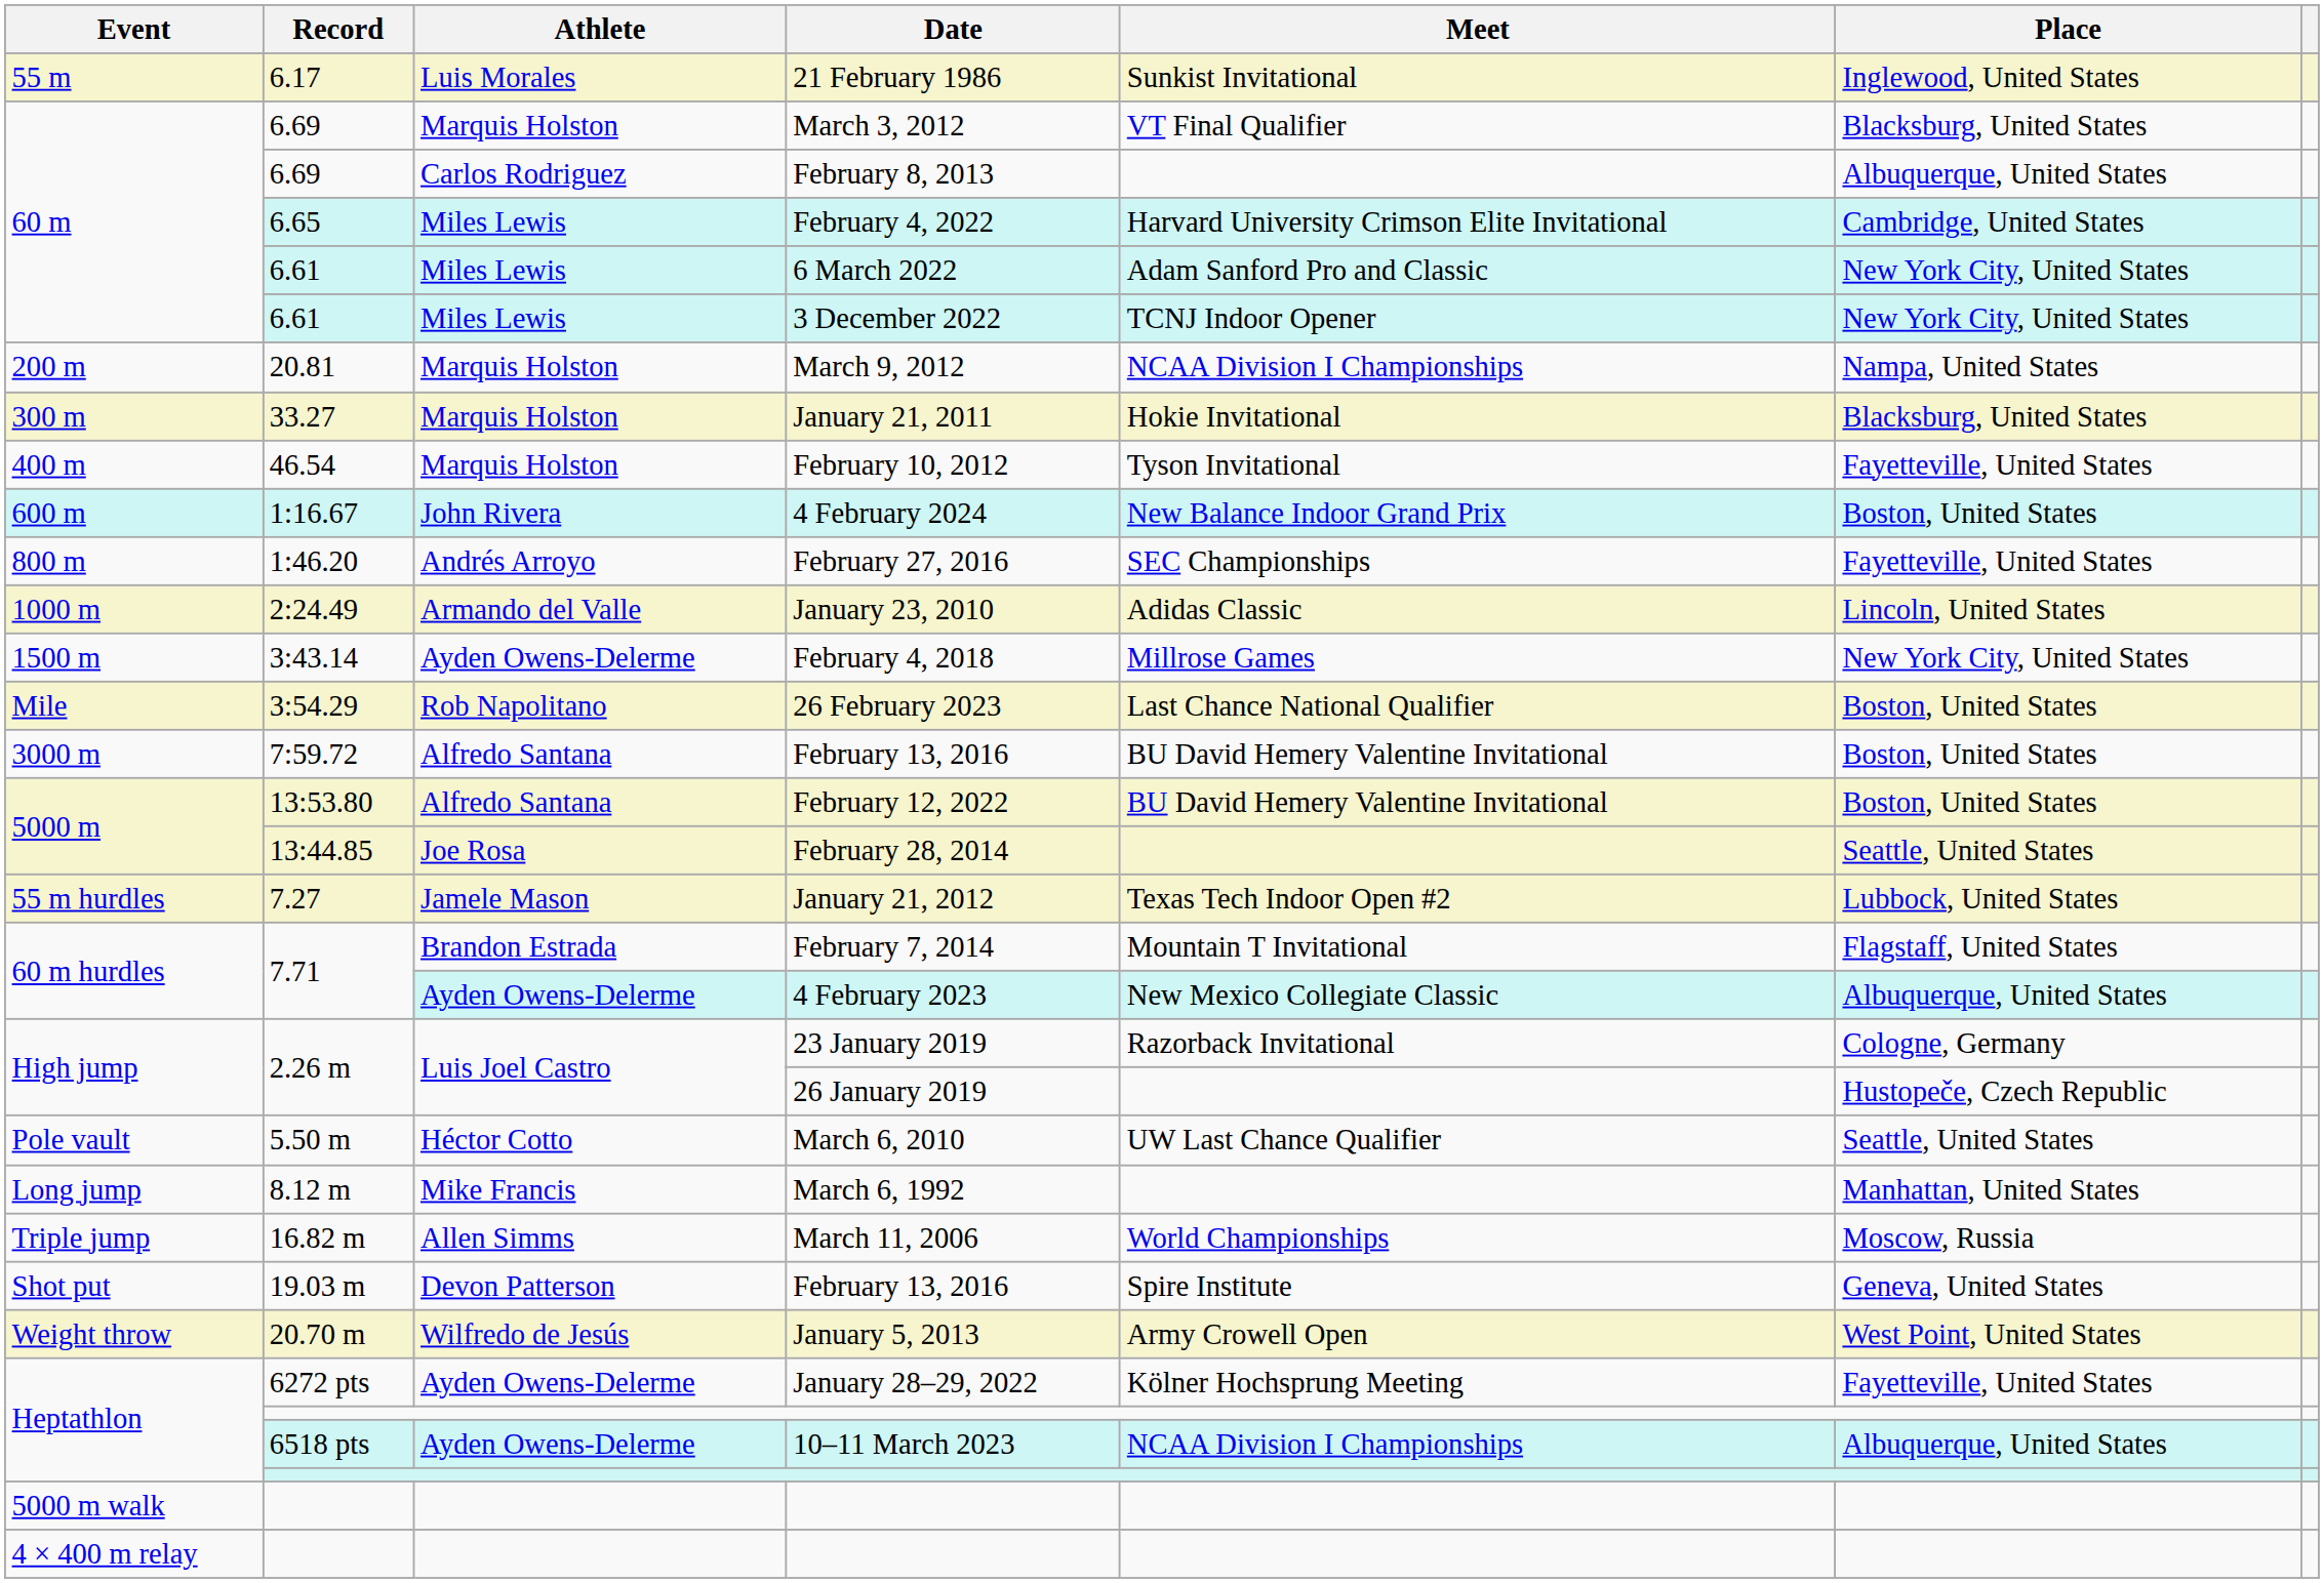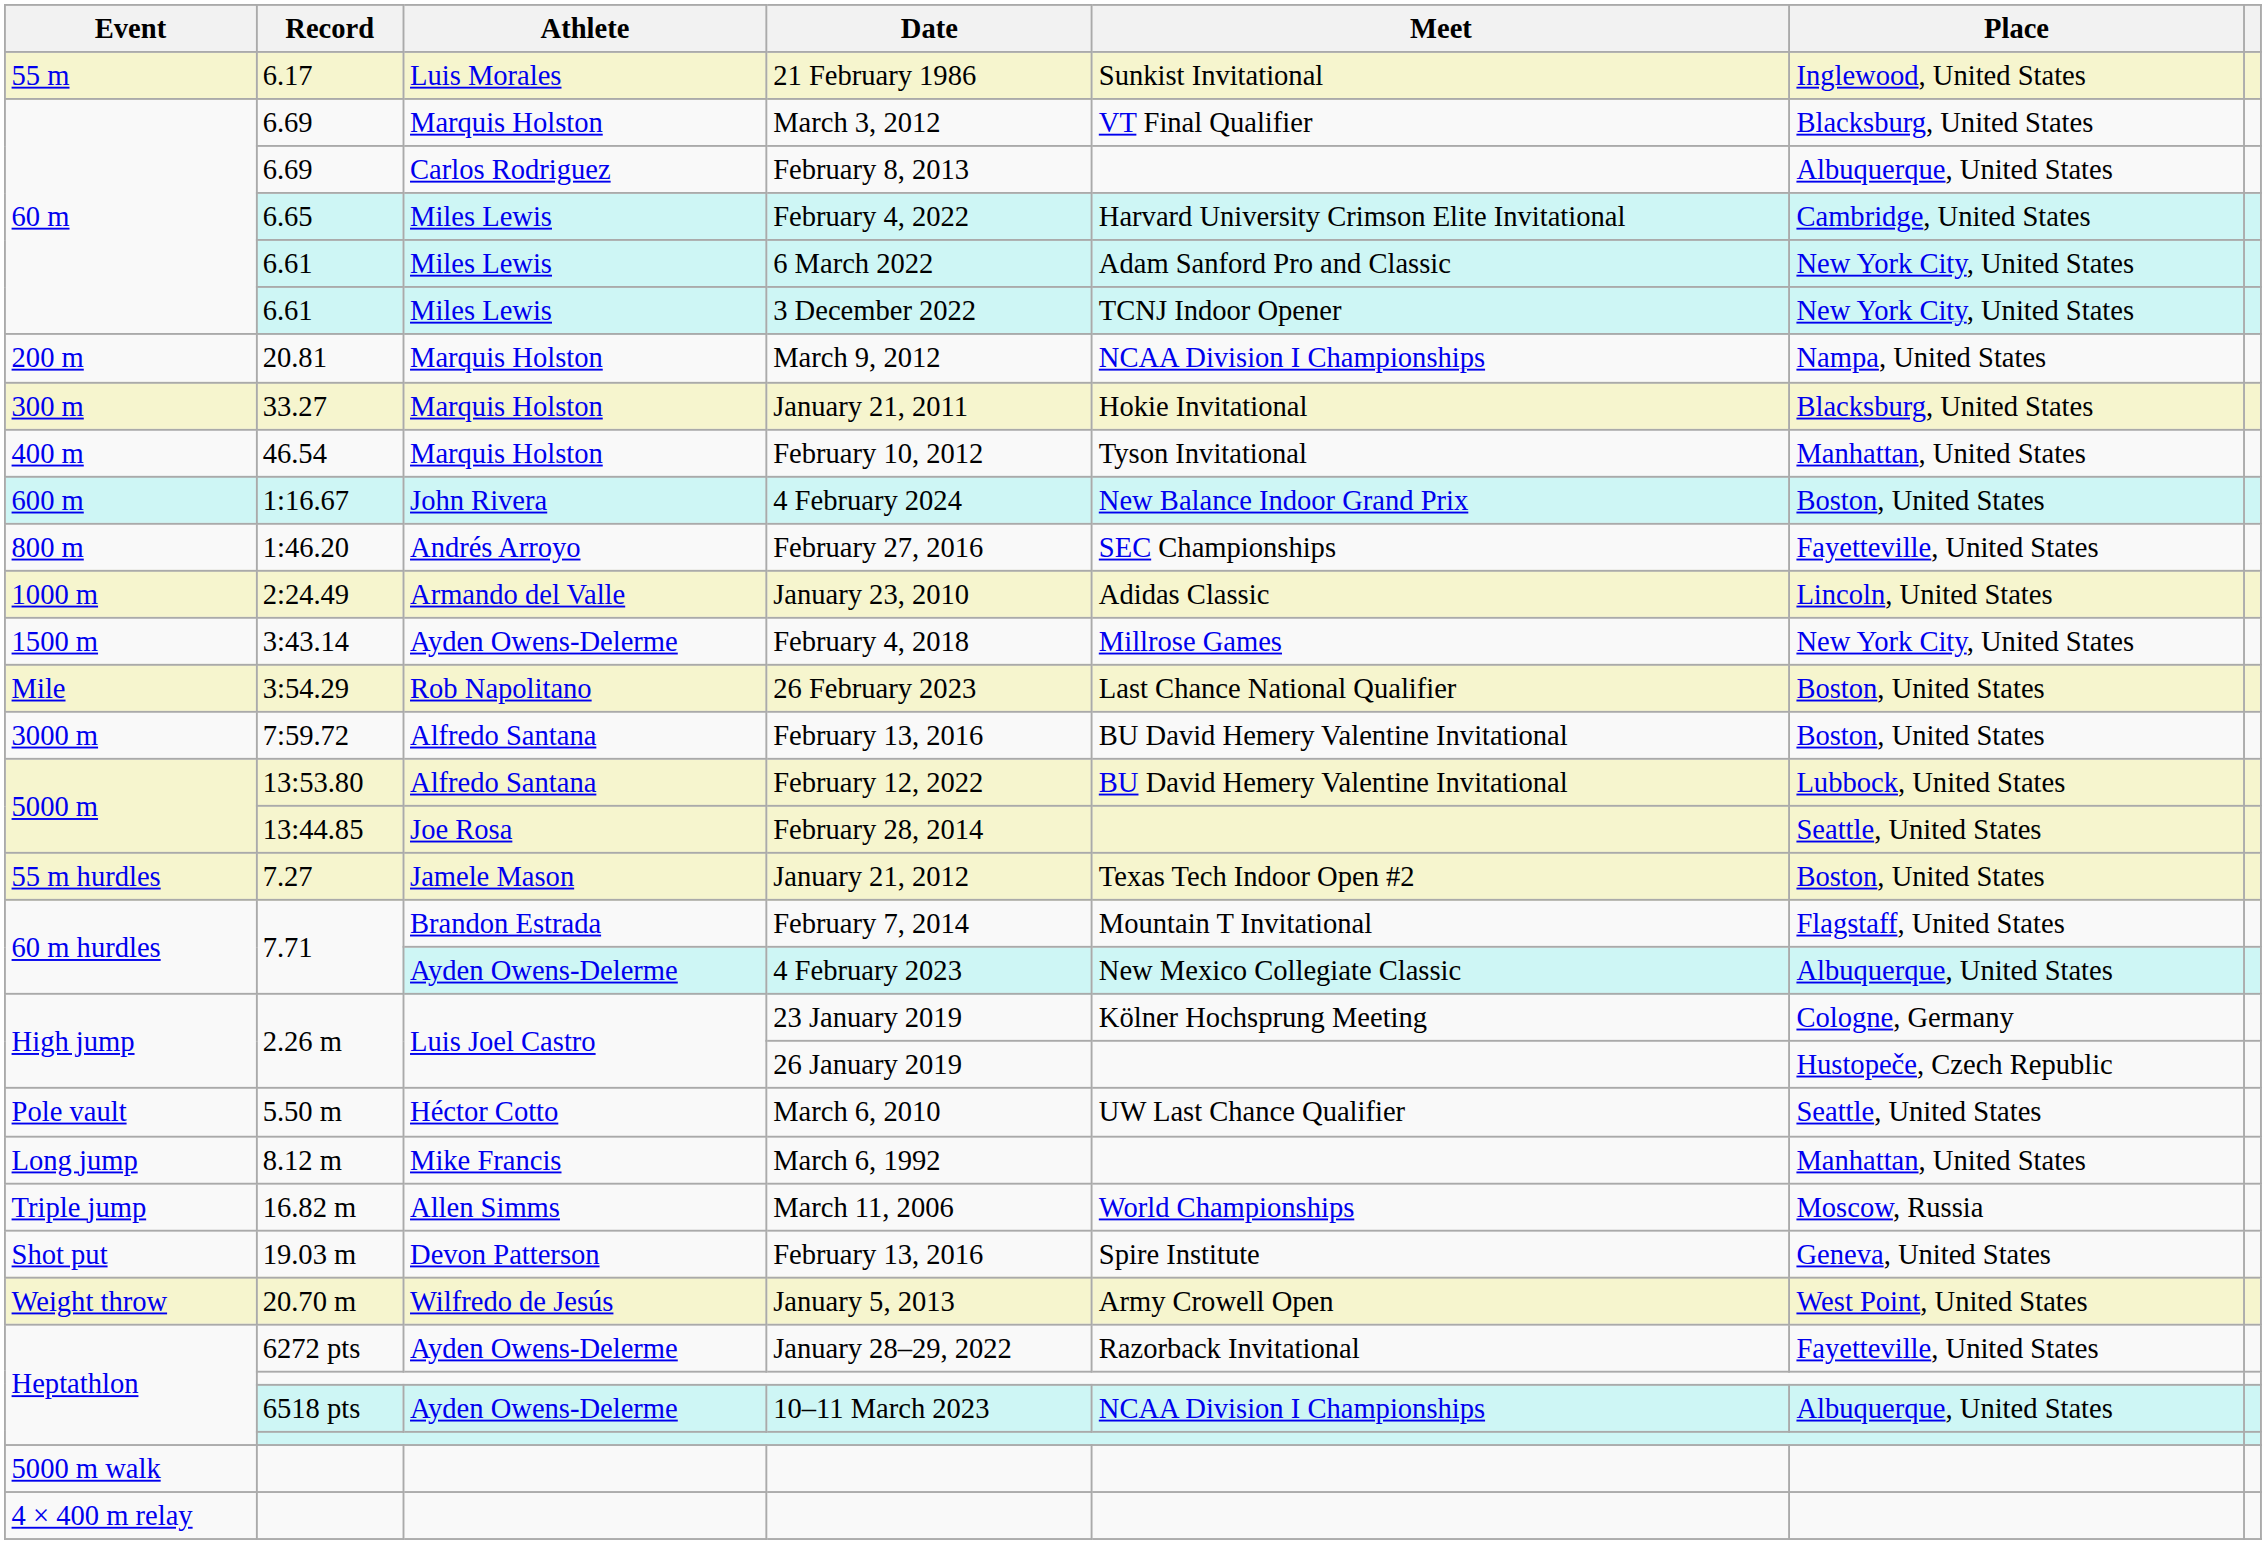February 10, 2012 | Place: Fayetteville, United States -> Manhattan, United States
February 12, 2022 | Place: Boston, United States -> Lubbock, United States
January 21, 2012 | Place: Lubbock, United States -> Boston, United States
23 January 2019 | Meet: Razorback Invitational -> Kölner Hochsprung Meeting
January 28–29, 2022 | Meet: Kölner Hochsprung Meeting -> Razorback Invitational
